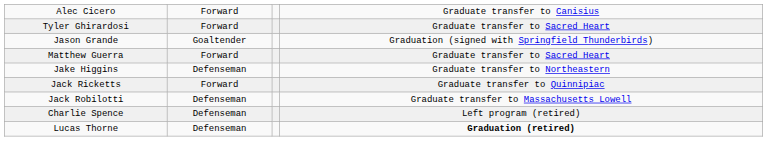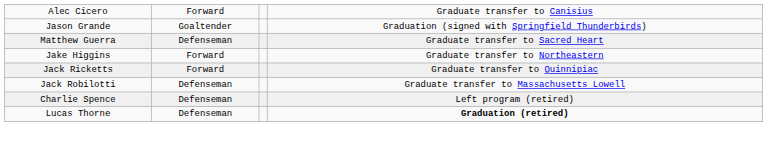- row: Tyler Ghirardosi | Forward | Graduate transfer to Sacred Heart
Matthew Guerra | column 2: Forward -> Defenseman
Jake Higgins | column 2: Defenseman -> Forward
